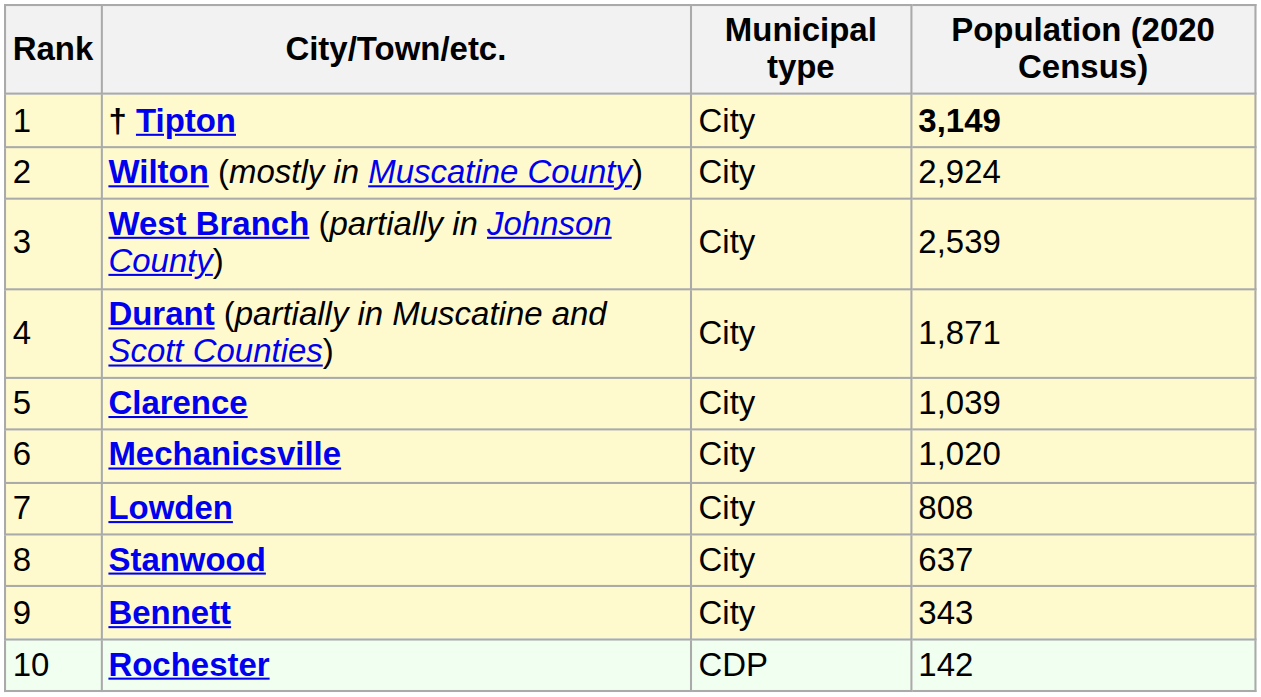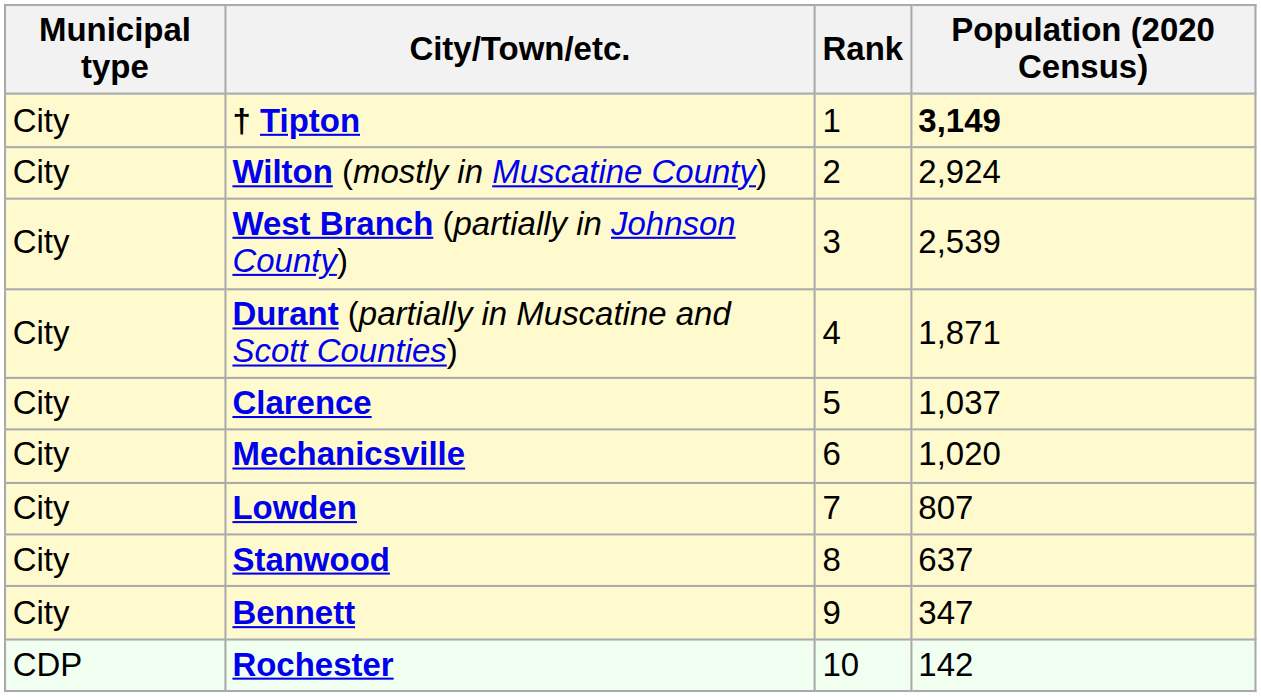columns swapped: Rank <-> Municipal type
Clarence | Population (2020 Census): 1,039 -> 1,037
Lowden | Population (2020 Census): 808 -> 807
Bennett | Population (2020 Census): 343 -> 347
